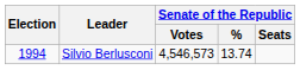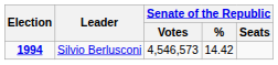Silvio Berlusconi | Election: normal -> bold
Silvio Berlusconi | Senate of the Republic / %: 13.74 -> 14.42
